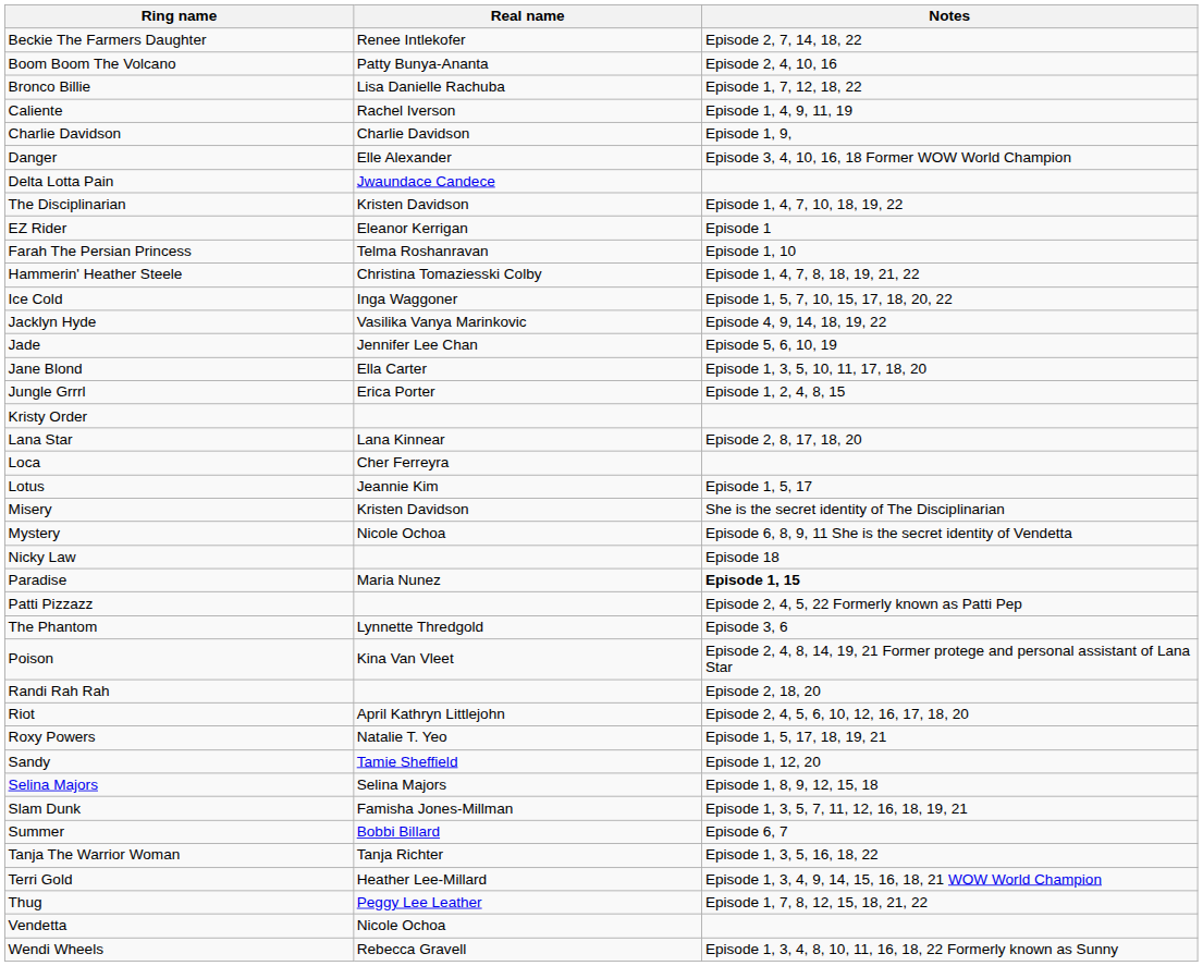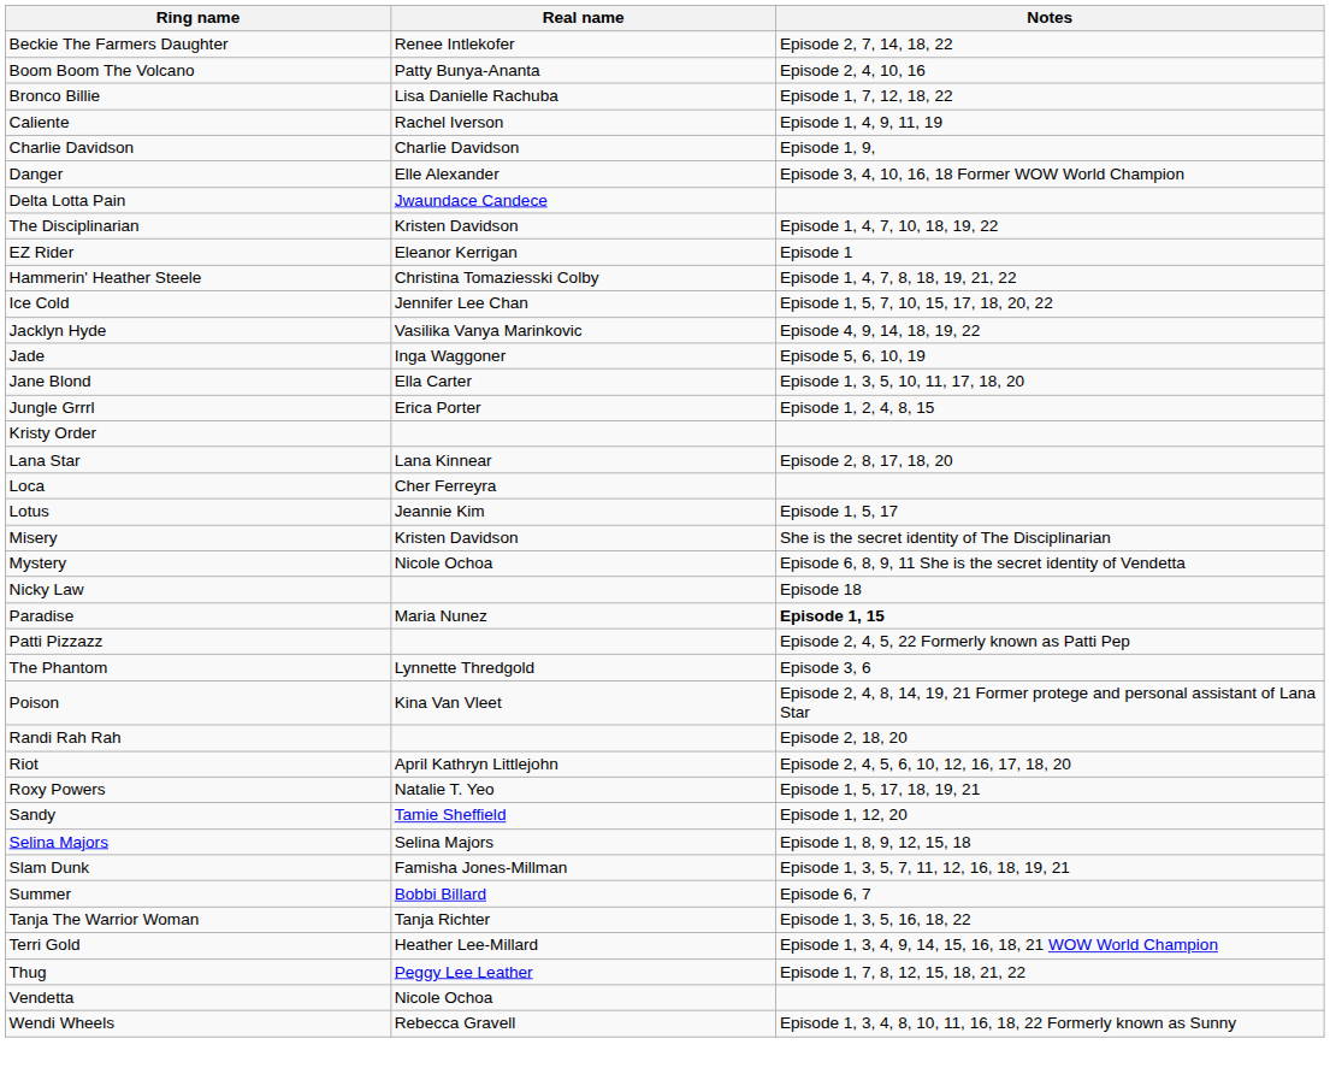- row: Farah The Persian Princess | Telma Roshanravan | Episode 1, 10
Ice Cold | Real name: Inga Waggoner -> Jennifer Lee Chan
Jade | Real name: Jennifer Lee Chan -> Inga Waggoner
